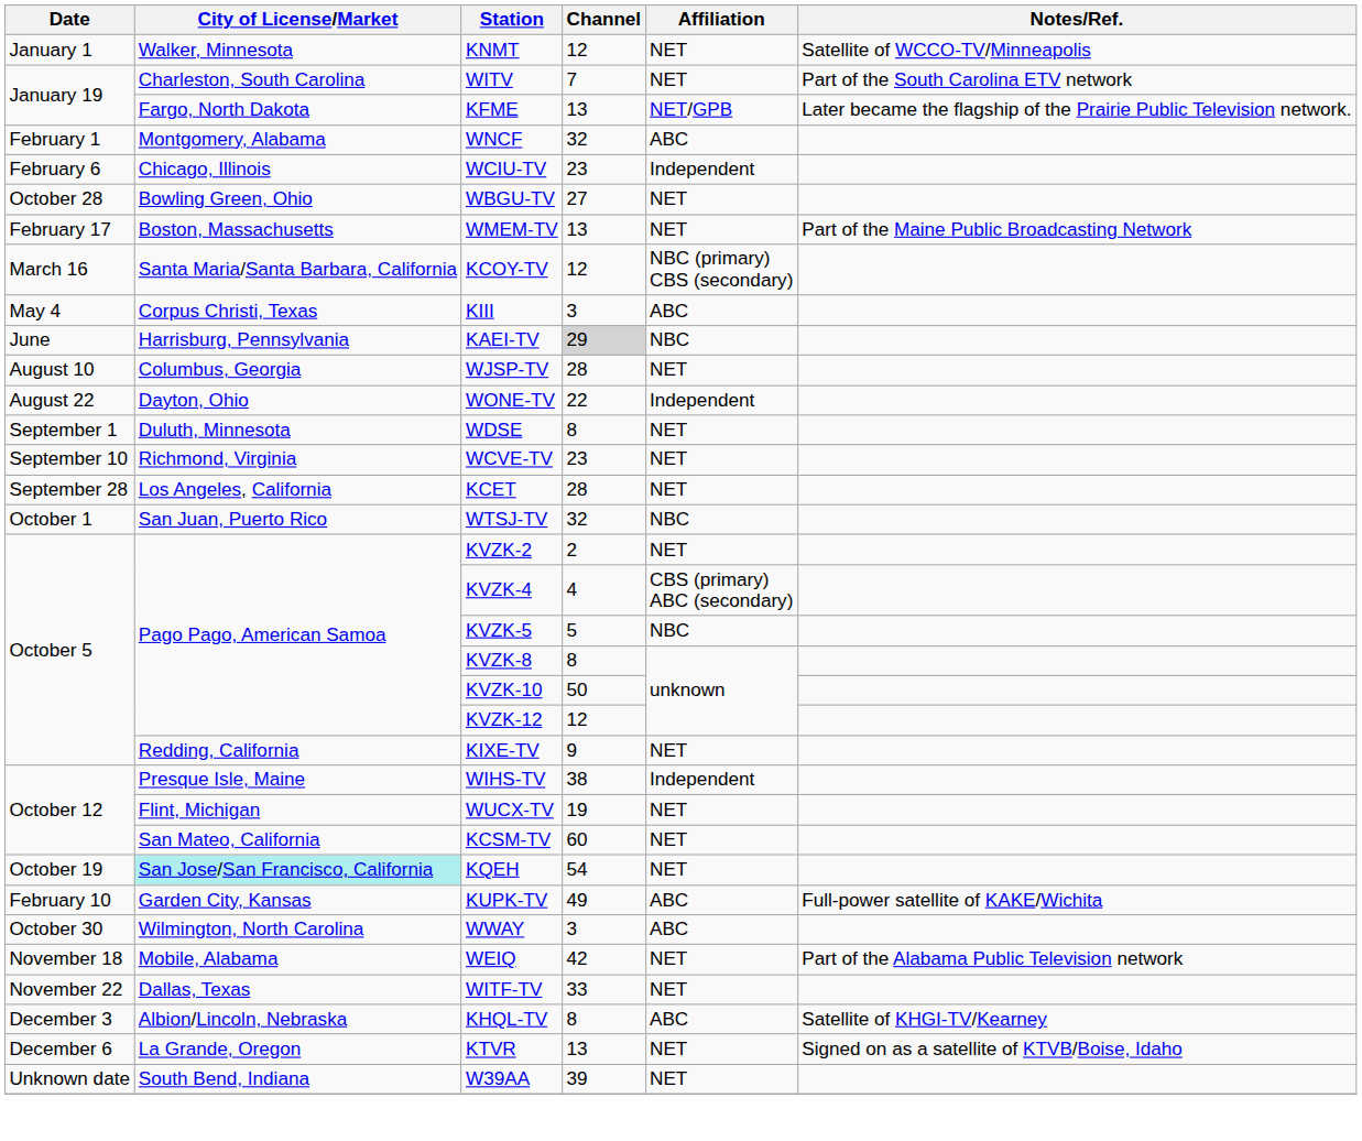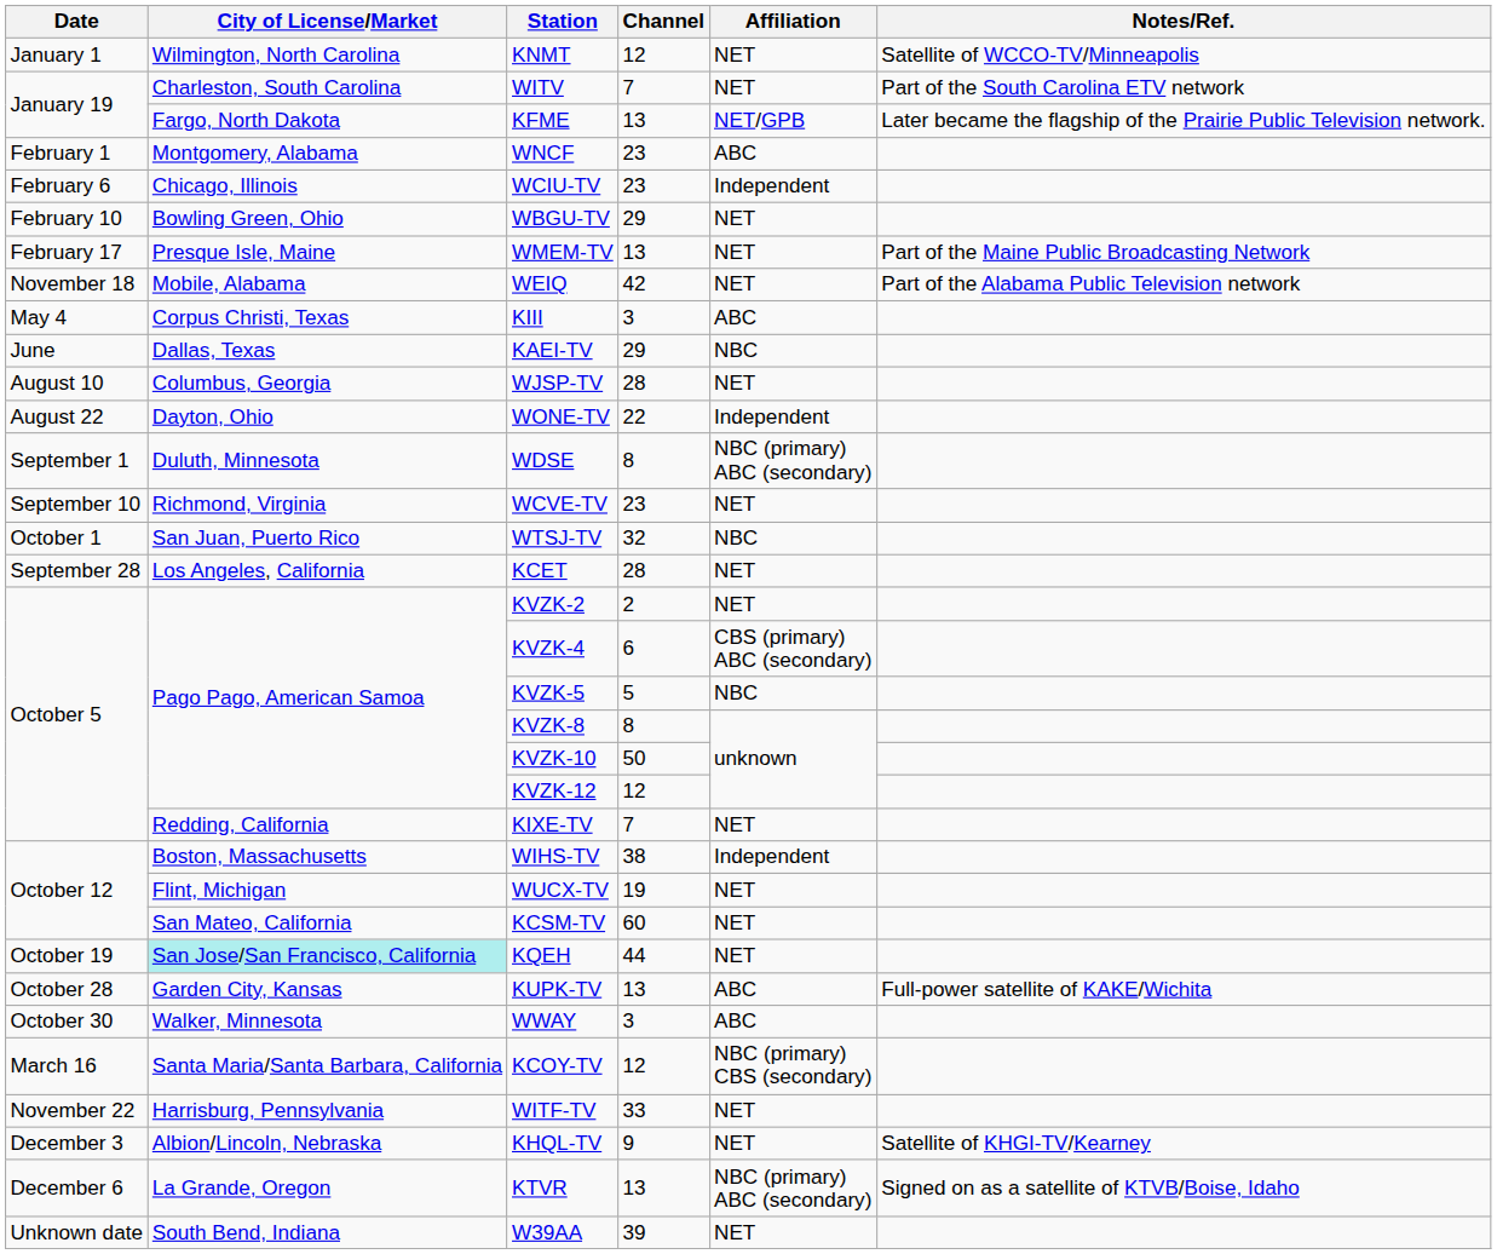KNMT | City of License/Market: Walker, Minnesota -> Wilmington, North Carolina
WNCF | Channel: 32 -> 23
WBGU-TV | Date: October 28 -> February 10
WBGU-TV | Channel: 27 -> 29
WMEM-TV | City of License/Market: Boston, Massachusetts -> Presque Isle, Maine
rows swapped: KCOY-TV <-> WEIQ
KAEI-TV | City of License/Market: Harrisburg, Pennsylvania -> Dallas, Texas
KAEI-TV | Channel: lightgrey background -> no background
WDSE | Affiliation: NET -> NBC (primary) ABC (secondary)
rows swapped: KCET <-> WTSJ-TV
KVZK-4 | Channel: 4 -> 6
KIXE-TV | Channel: 9 -> 7
WIHS-TV | City of License/Market: Presque Isle, Maine -> Boston, Massachusetts
KQEH | Channel: 54 -> 44
KUPK-TV | Date: February 10 -> October 28
KUPK-TV | Channel: 49 -> 13
WWAY | City of License/Market: Wilmington, North Carolina -> Walker, Minnesota
WITF-TV | City of License/Market: Dallas, Texas -> Harrisburg, Pennsylvania
KHQL-TV | Channel: 8 -> 9
KHQL-TV | Affiliation: ABC -> NET
KTVR | Affiliation: NET -> NBC (primary) ABC (secondary)
